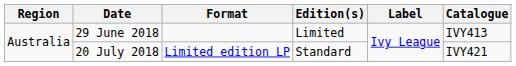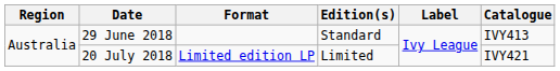29 June 2018 | Edition(s): Limited -> Standard
20 July 2018 | Edition(s): Standard -> Limited
